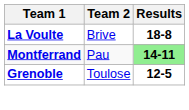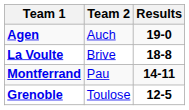+ row: Agen | Auch | 19-0
Montferrand | Results: lightgreen background -> no background
